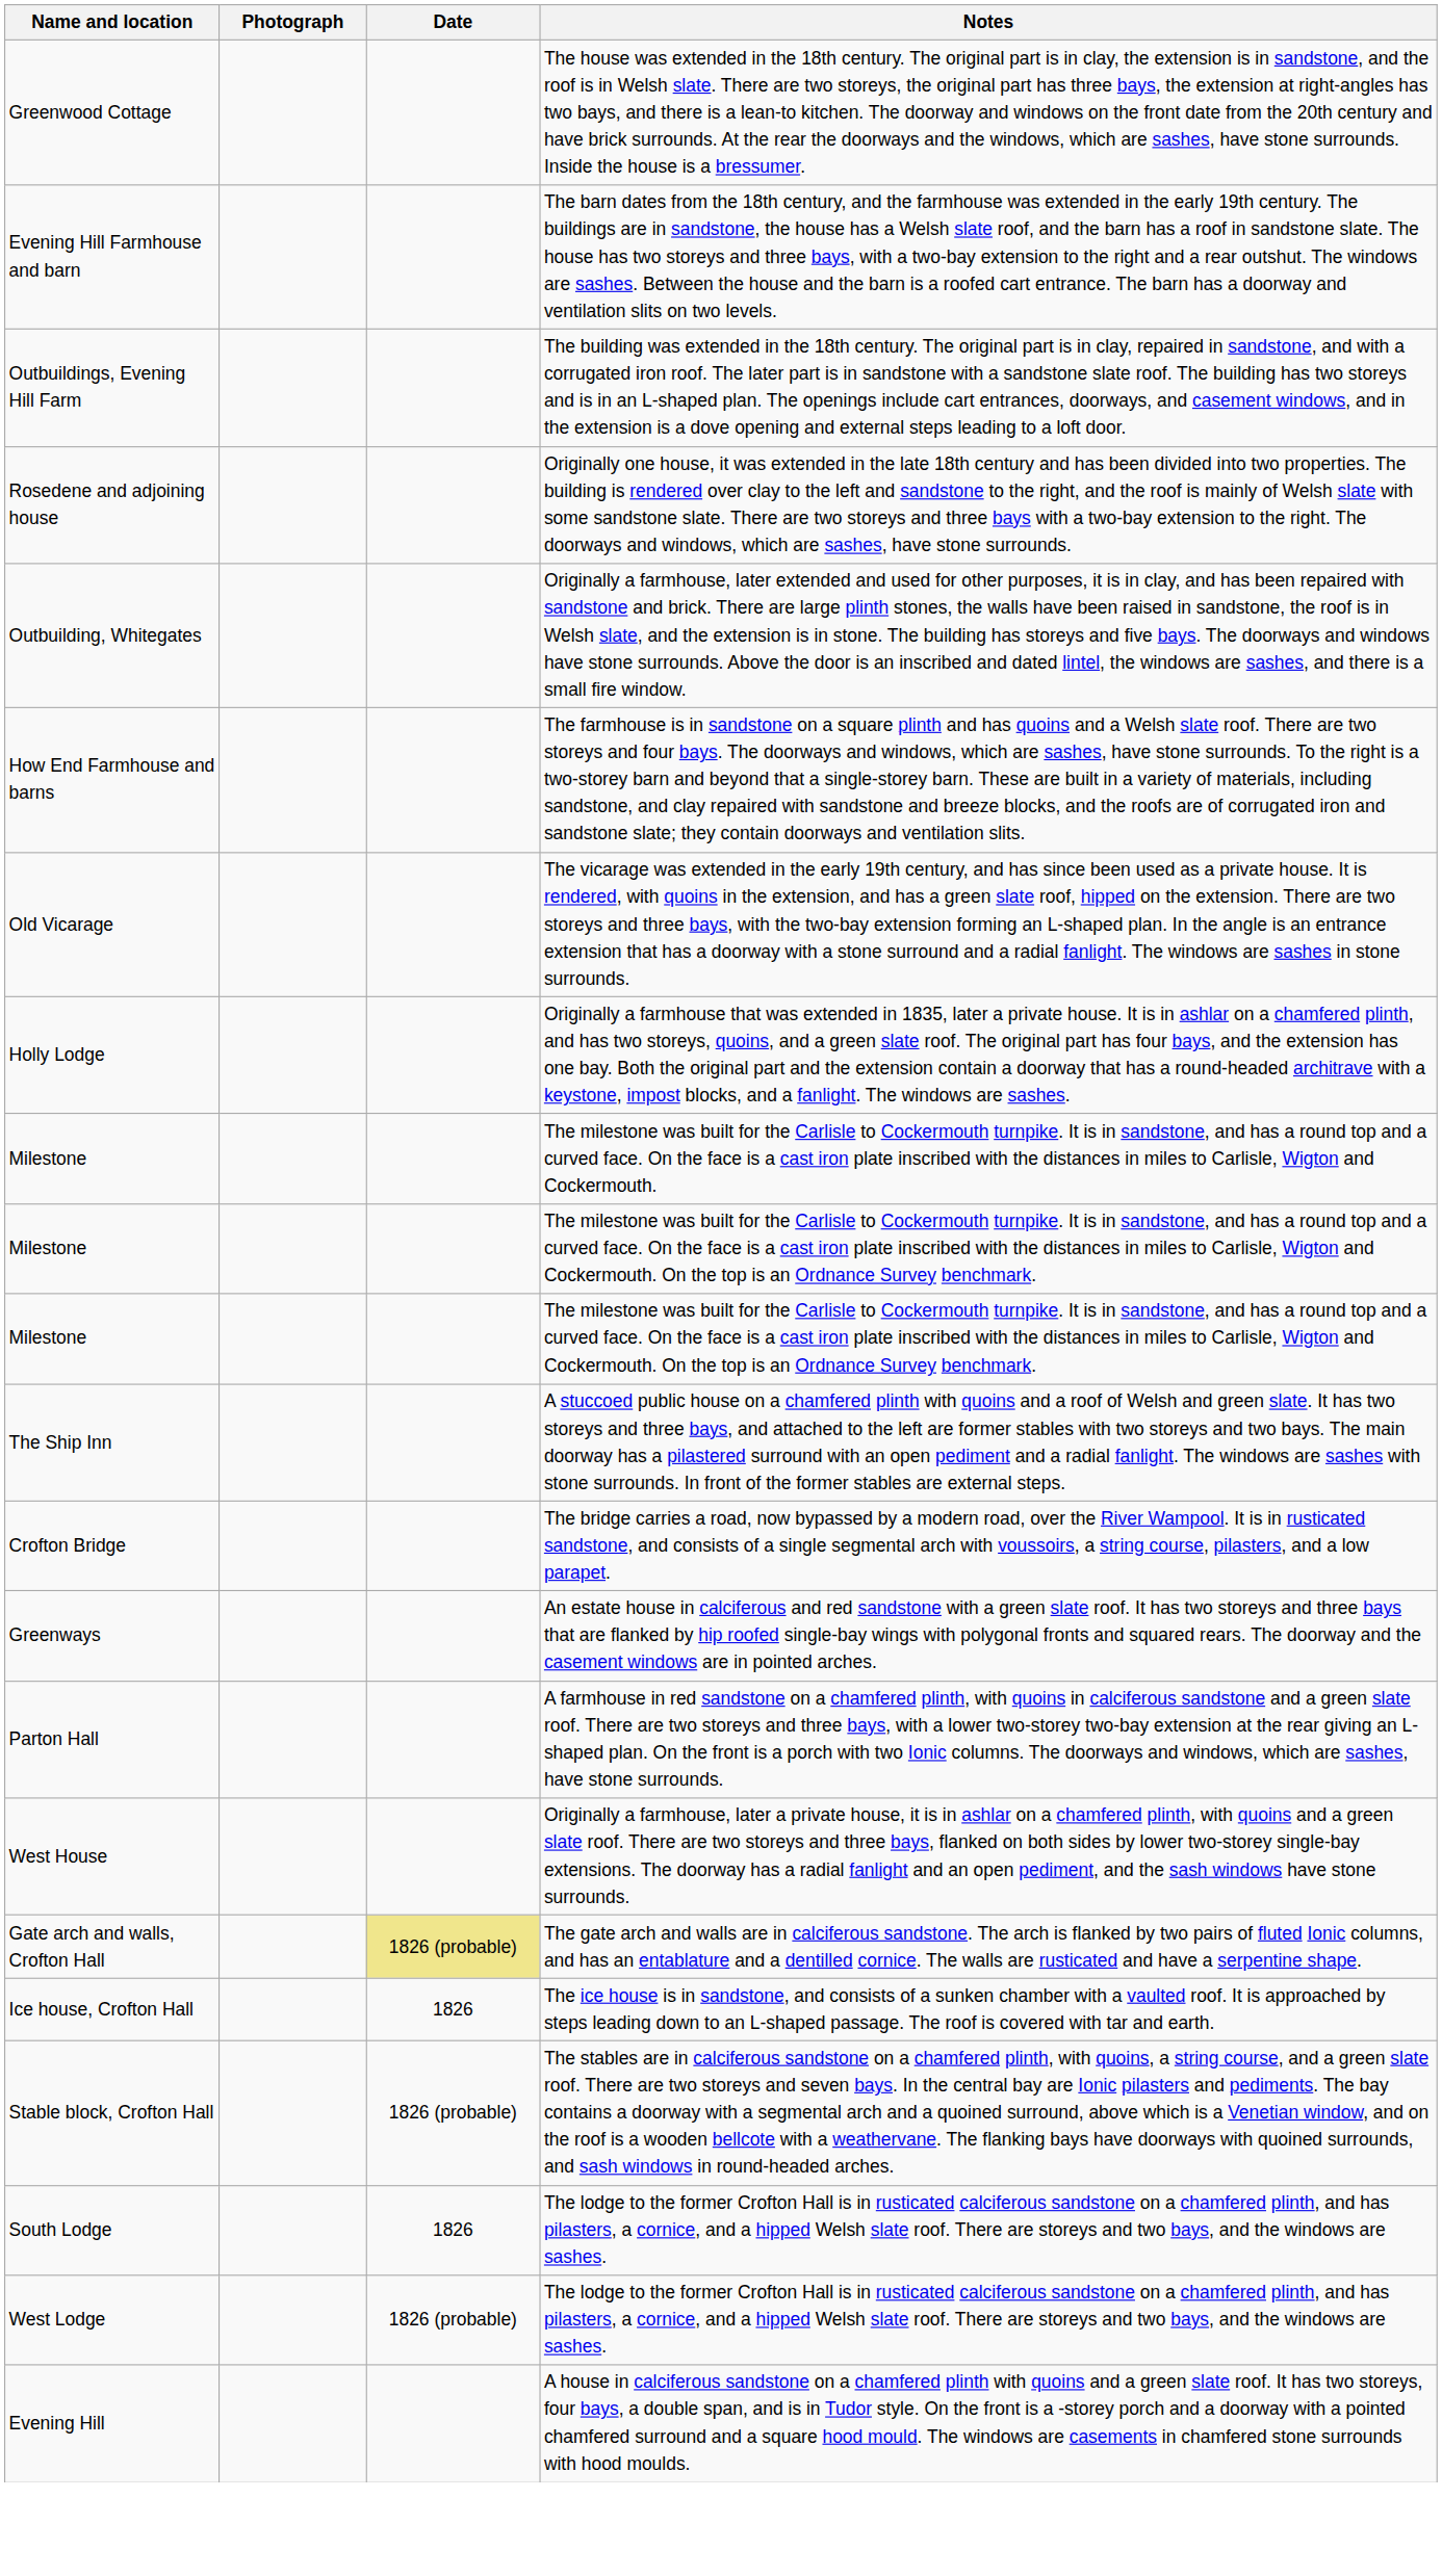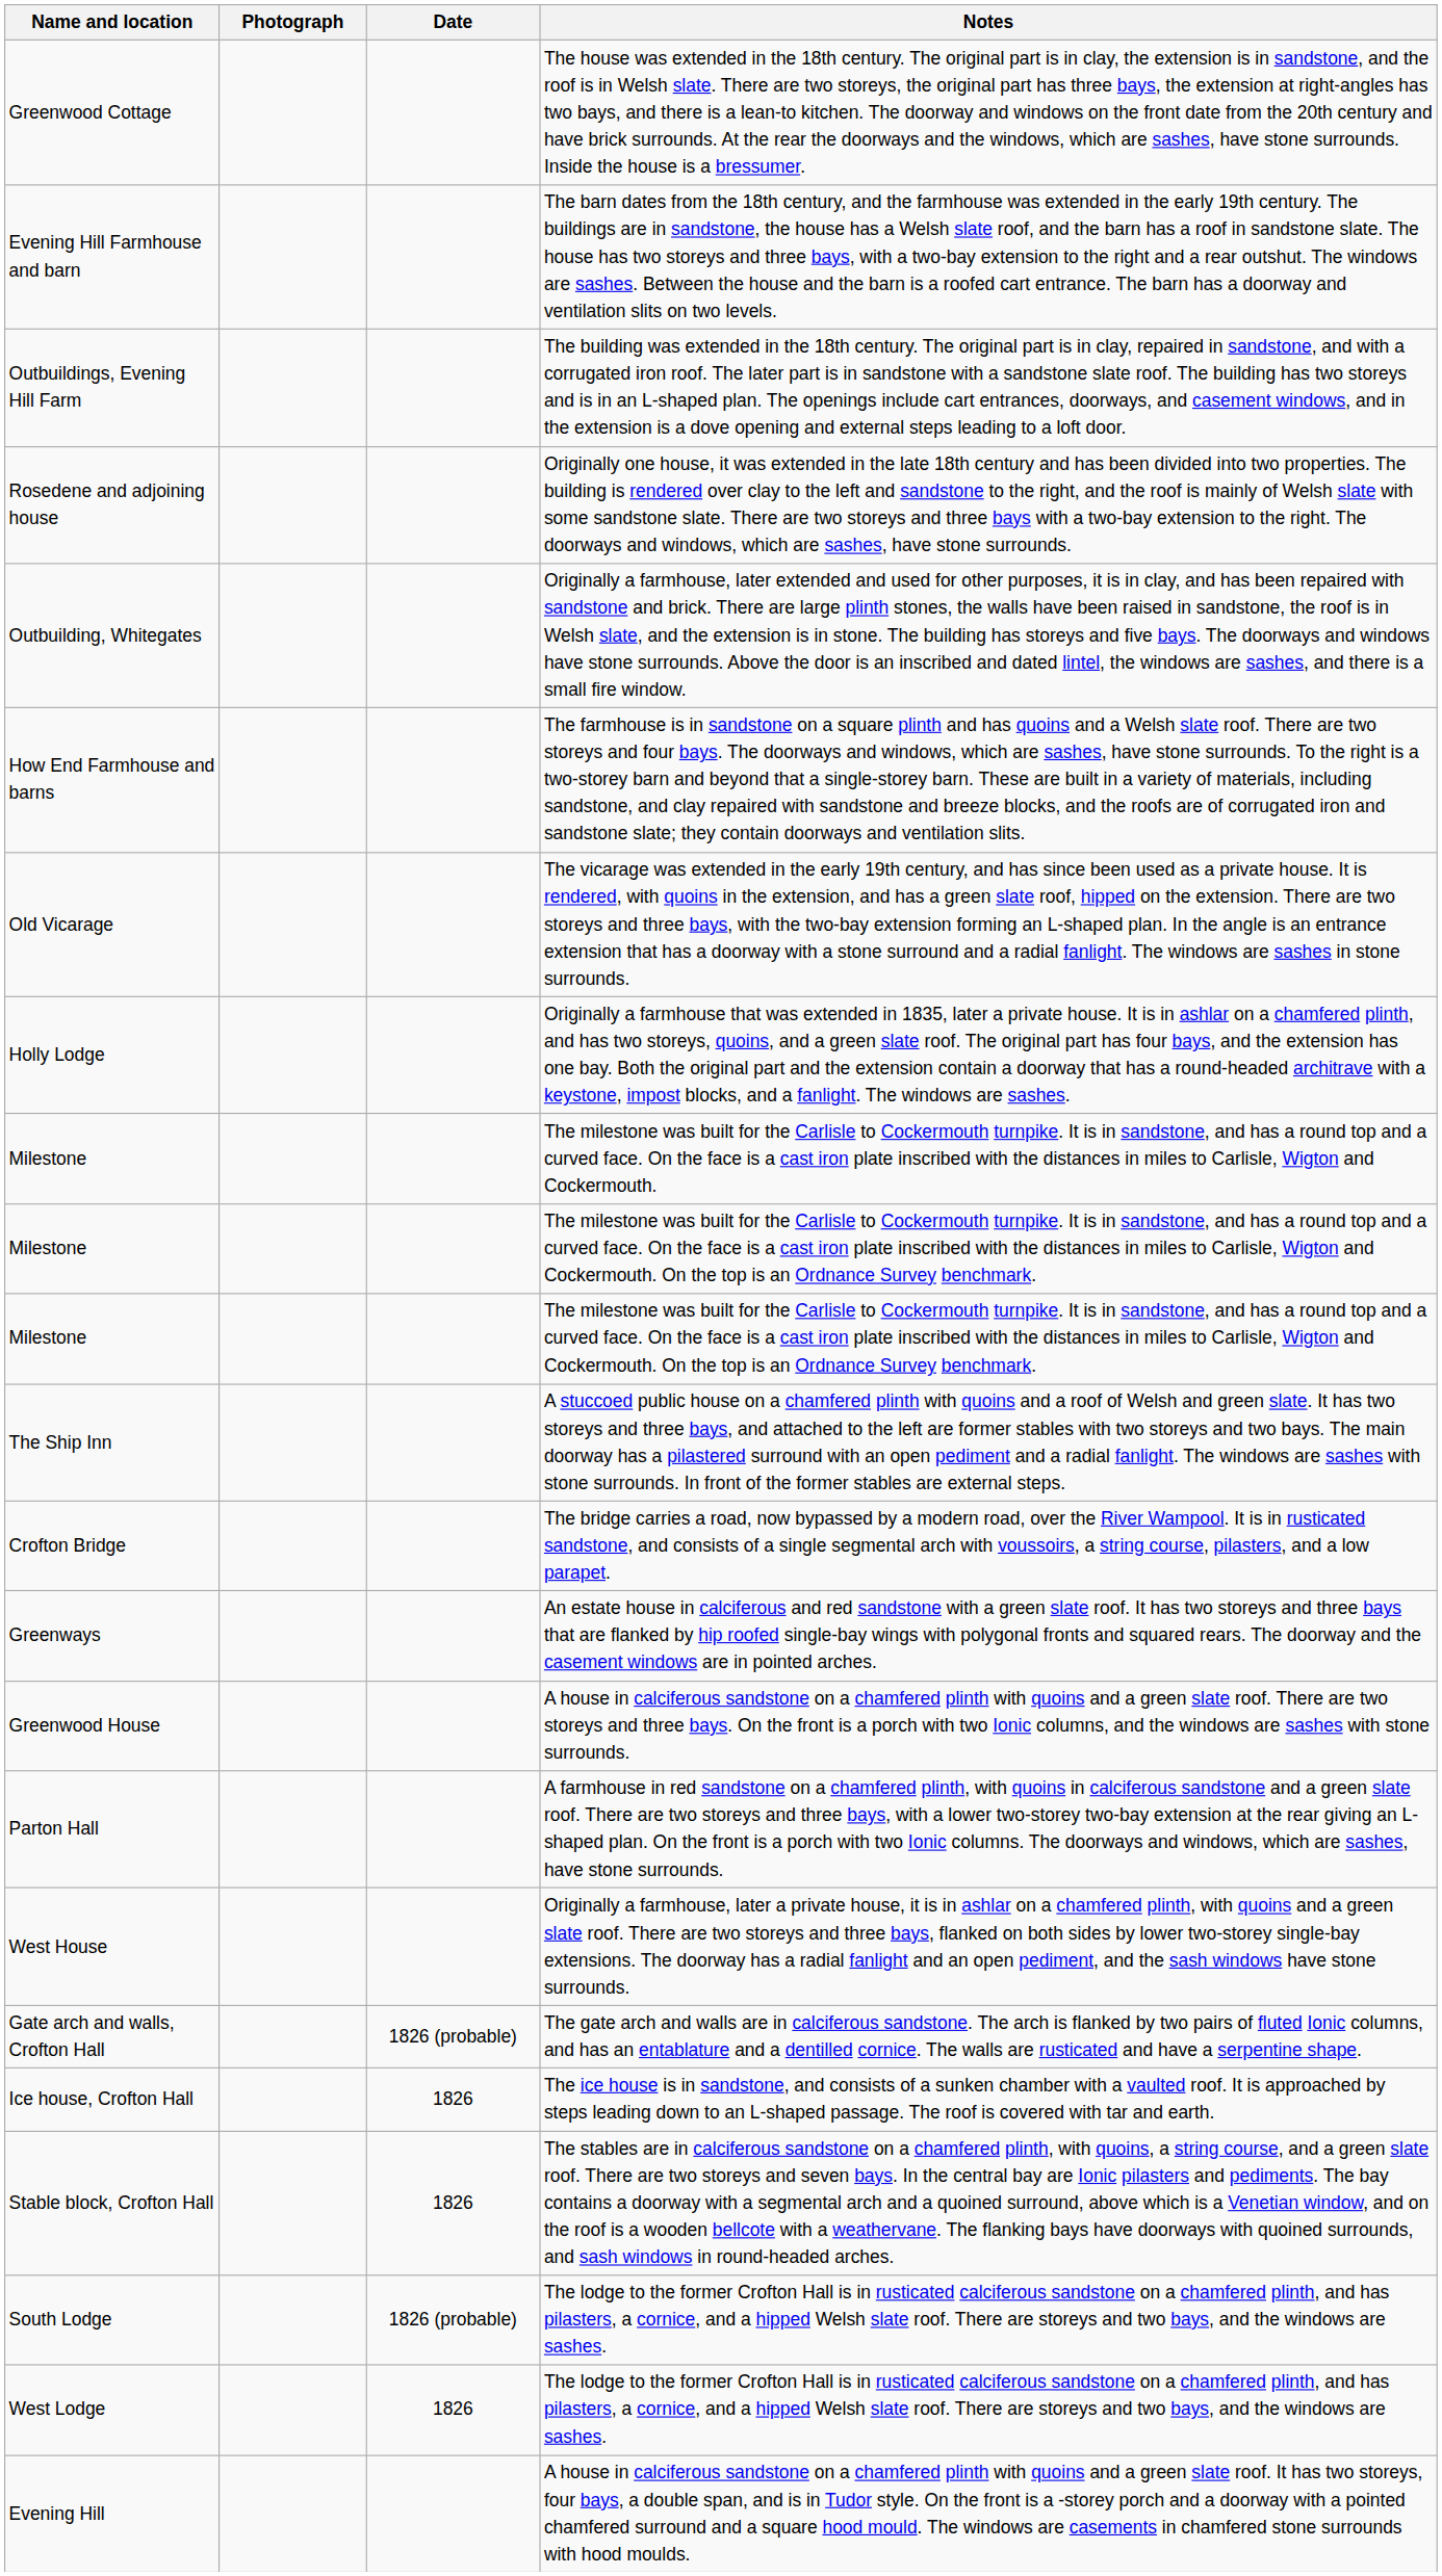+ row: Greenwood House | A house in calciferous sandstone on a chamfered plinth with quoins and a green slate roof. There are two storeys and three bays. On the front is a porch with two Ionic columns, and the windows are sashes with stone surrounds.
Gate arch and walls, Crofton Hall | Date: khaki background -> no background
Stable block, Crofton Hall | Date: 1826 (probable) -> 1826
South Lodge | Date: 1826 -> 1826 (probable)
West Lodge | Date: 1826 (probable) -> 1826
